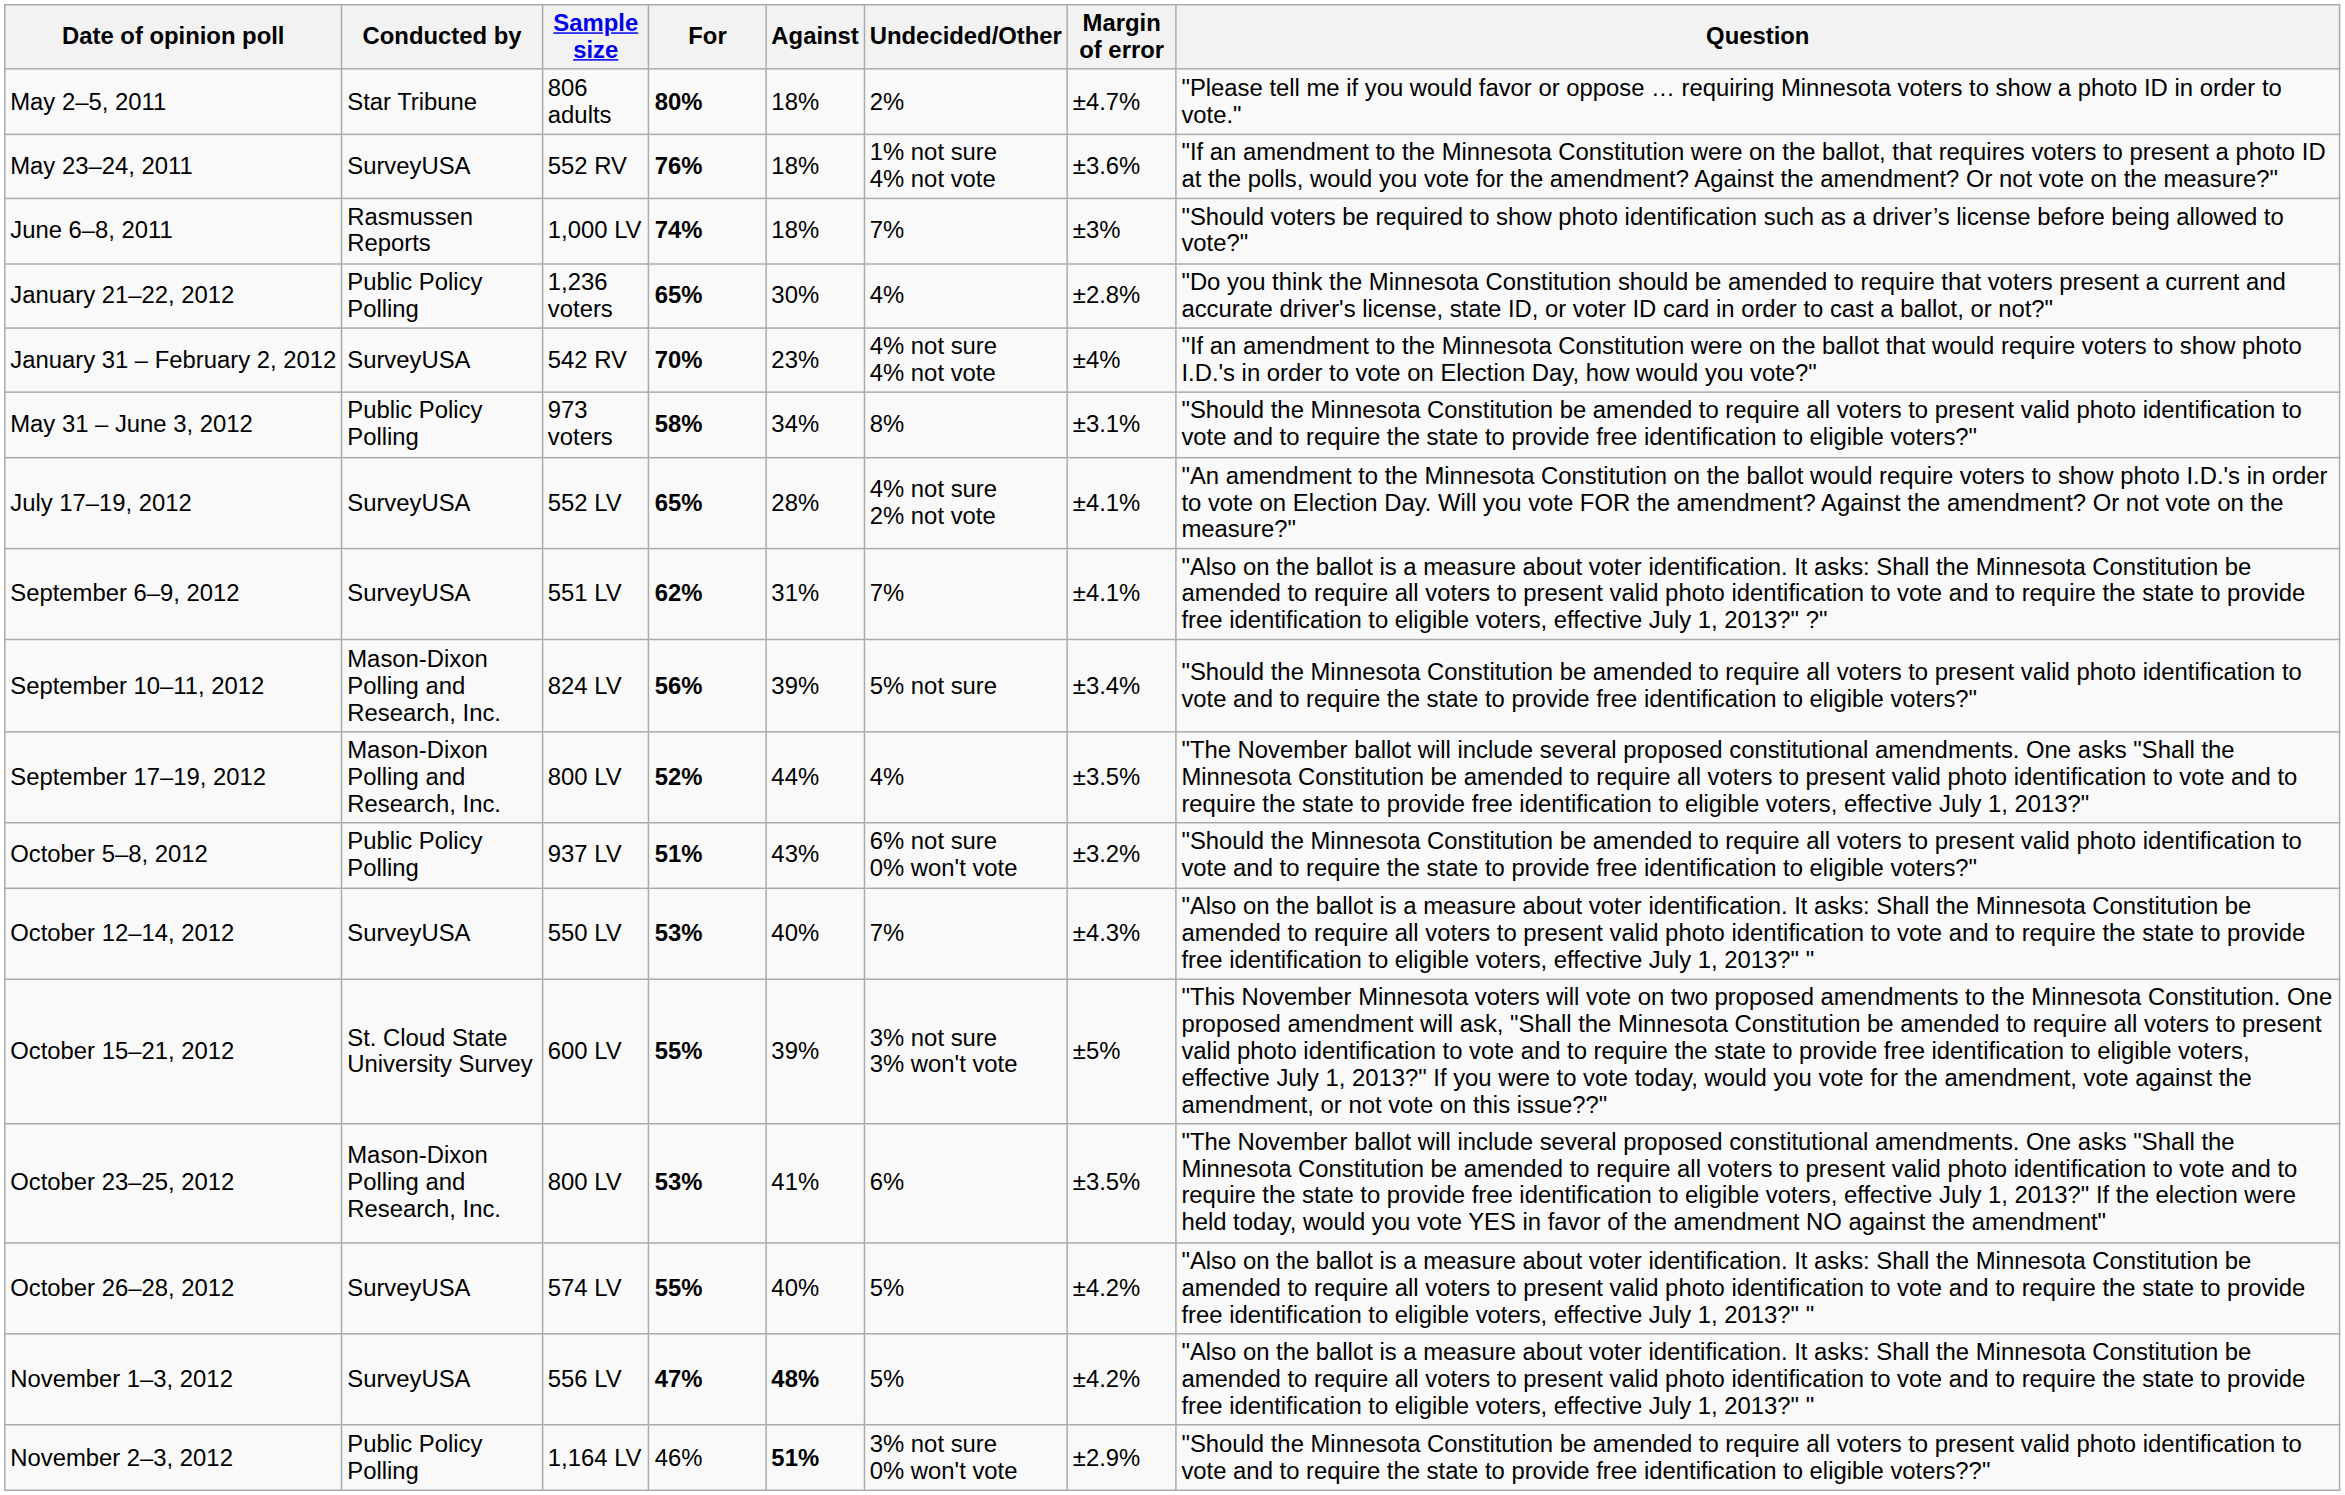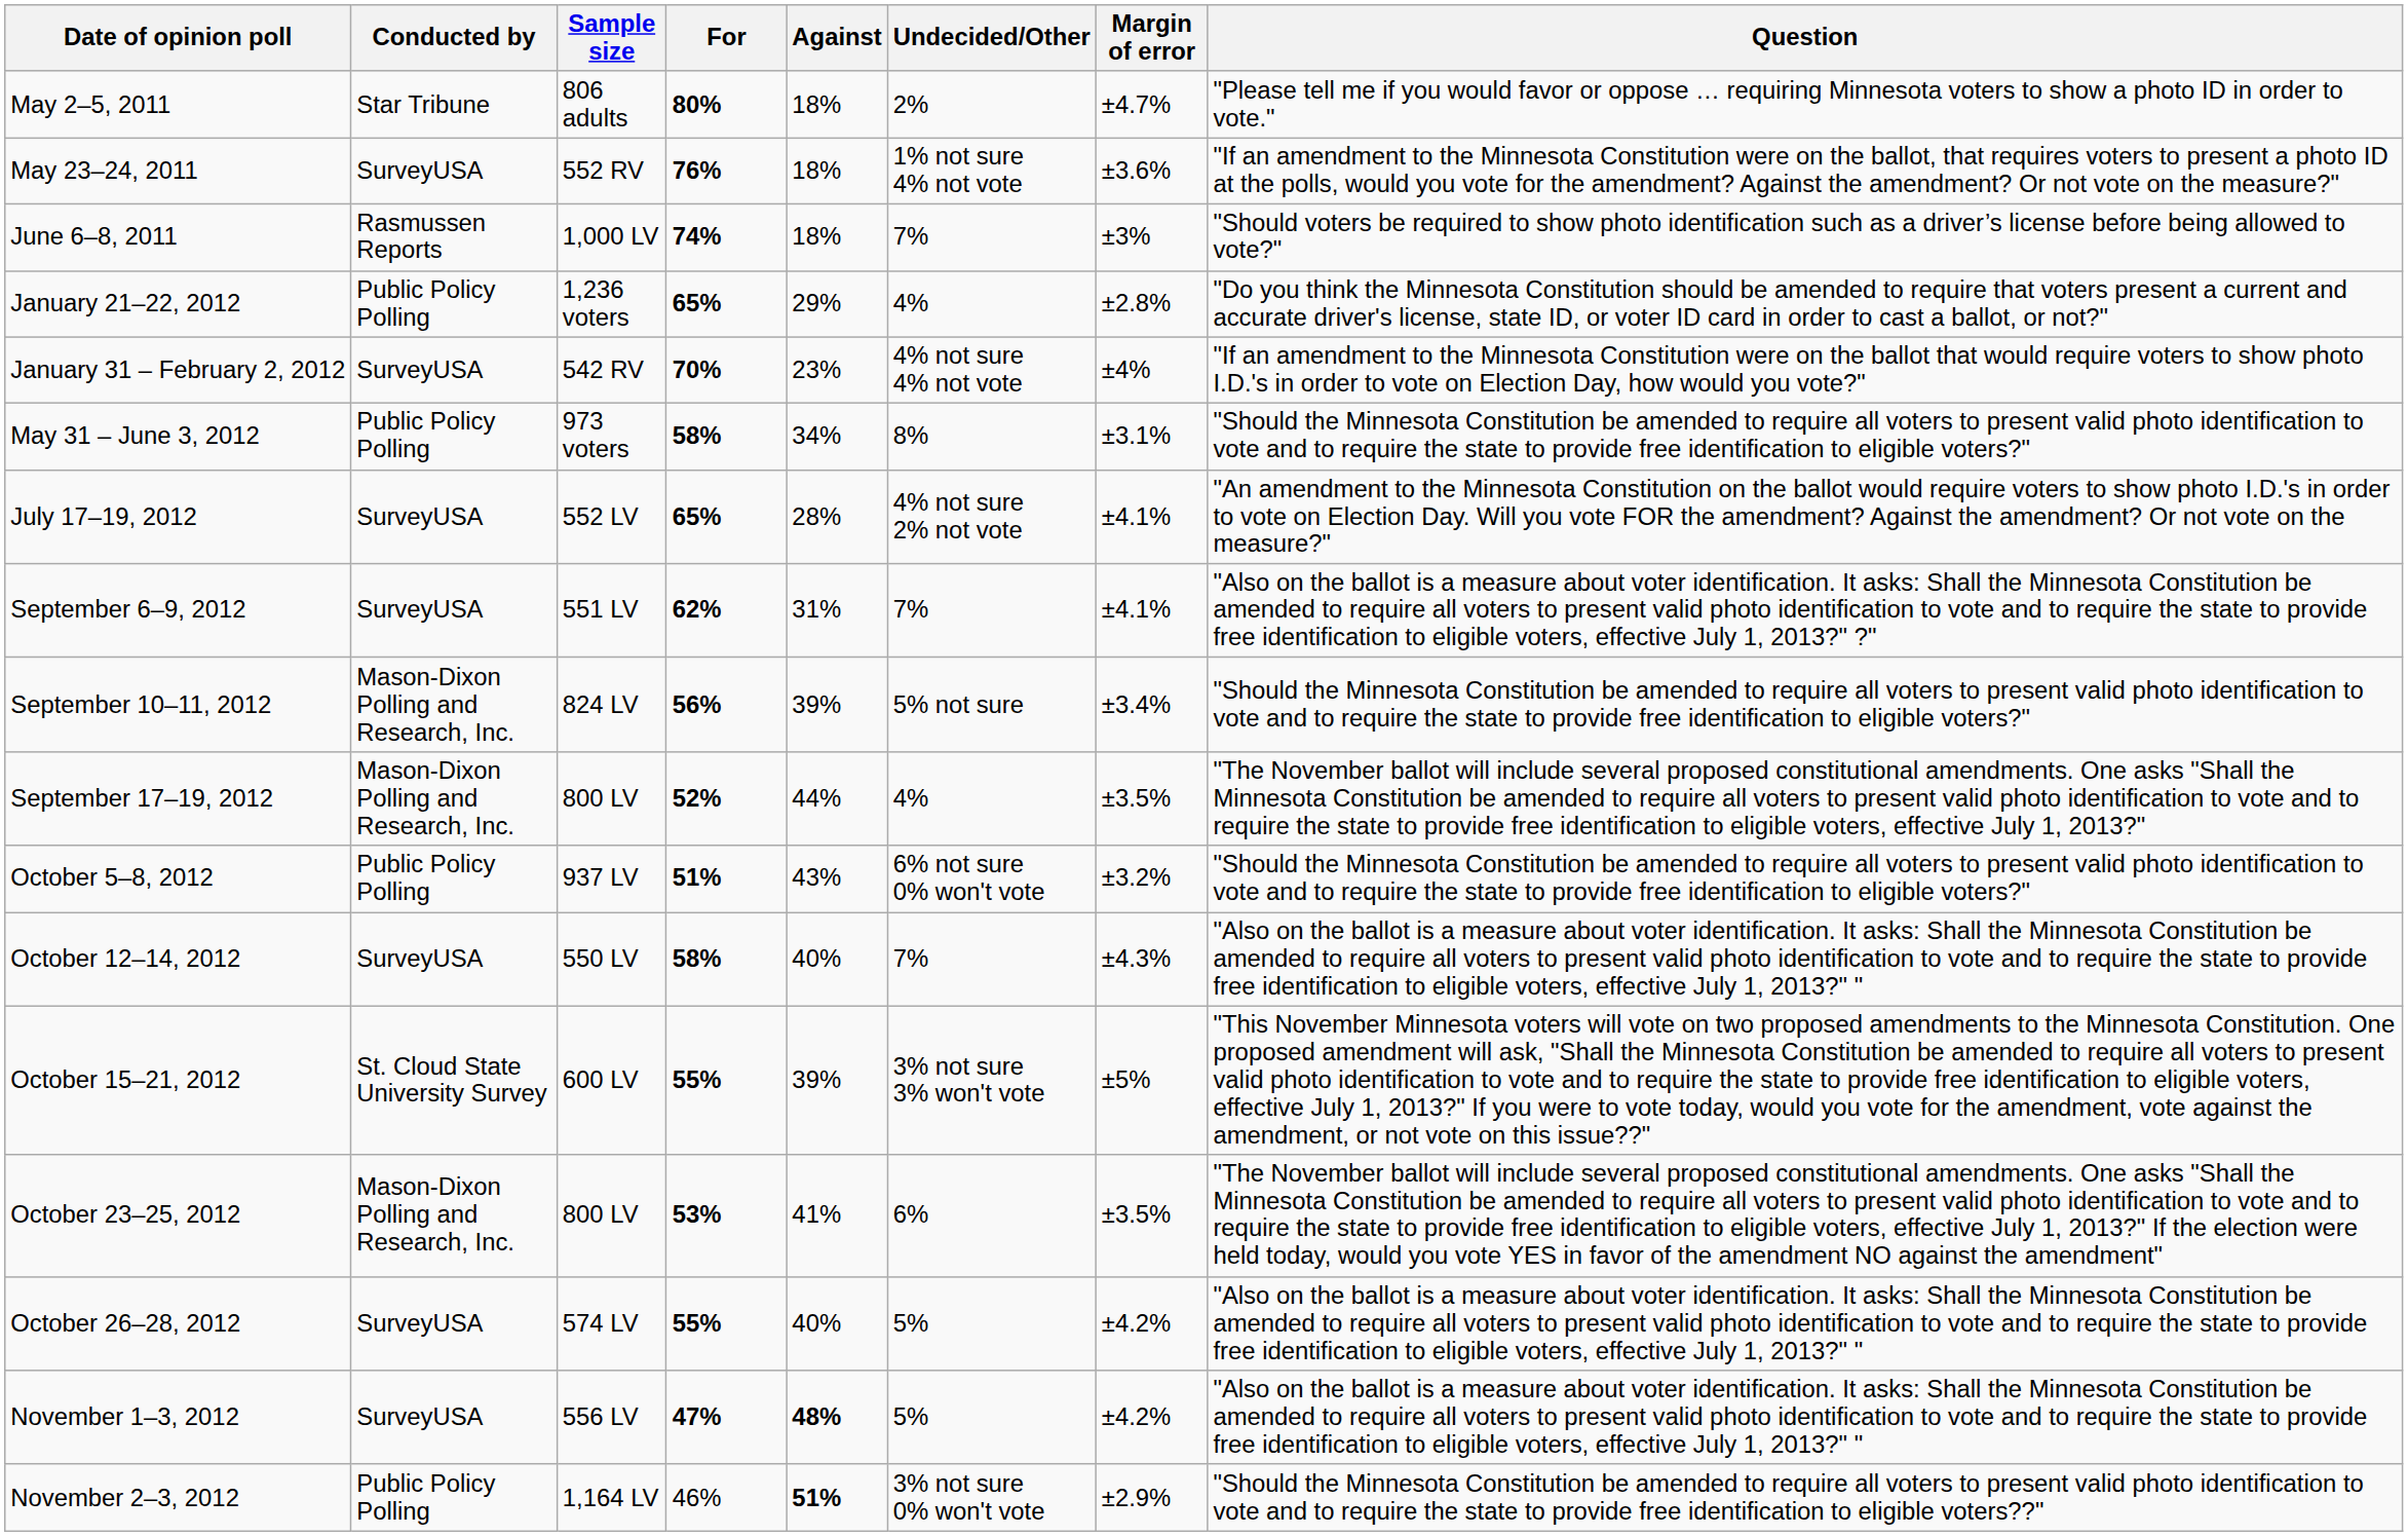January 21–22, 2012 | Against: 30% -> 29%
October 12–14, 2012 | For: 53% -> 58%
